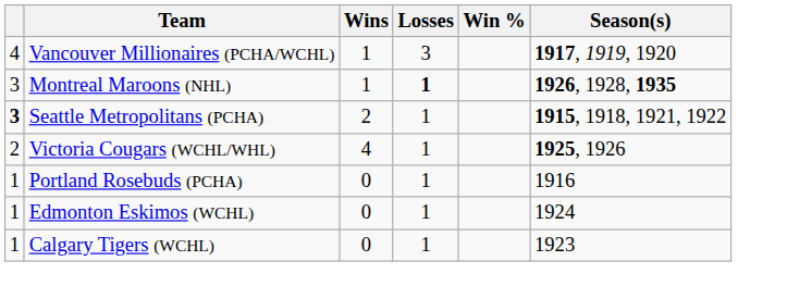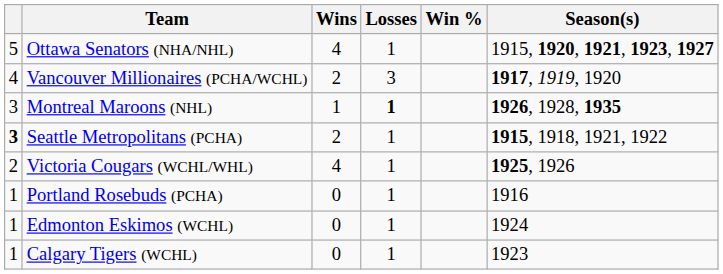+ row: 5 | Ottawa Senators (NHA/NHL) | 4 | 1 | 1915, 1920, 1921, 1923, 1927
Vancouver Millionaires (PCHA/WCHL) | Wins: 1 -> 2
